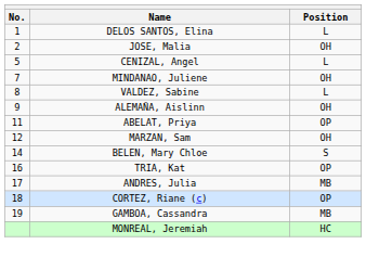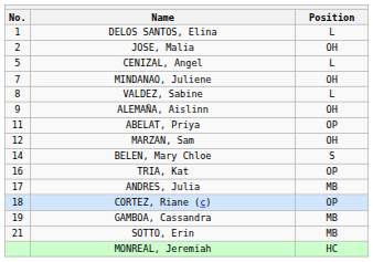+ row: 21 | SOTTO, Erin | MB
